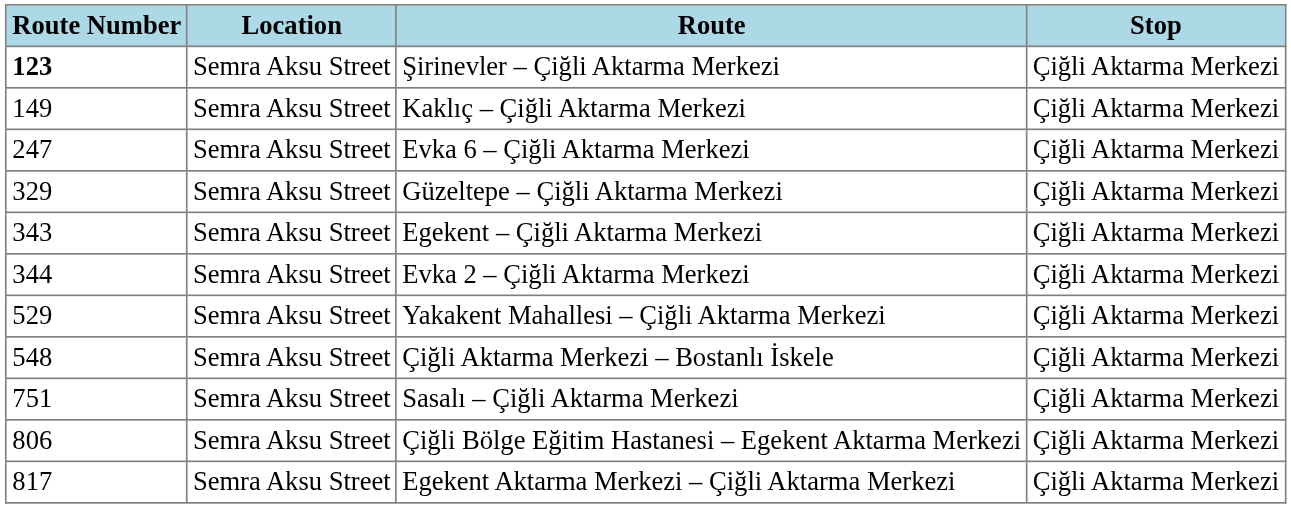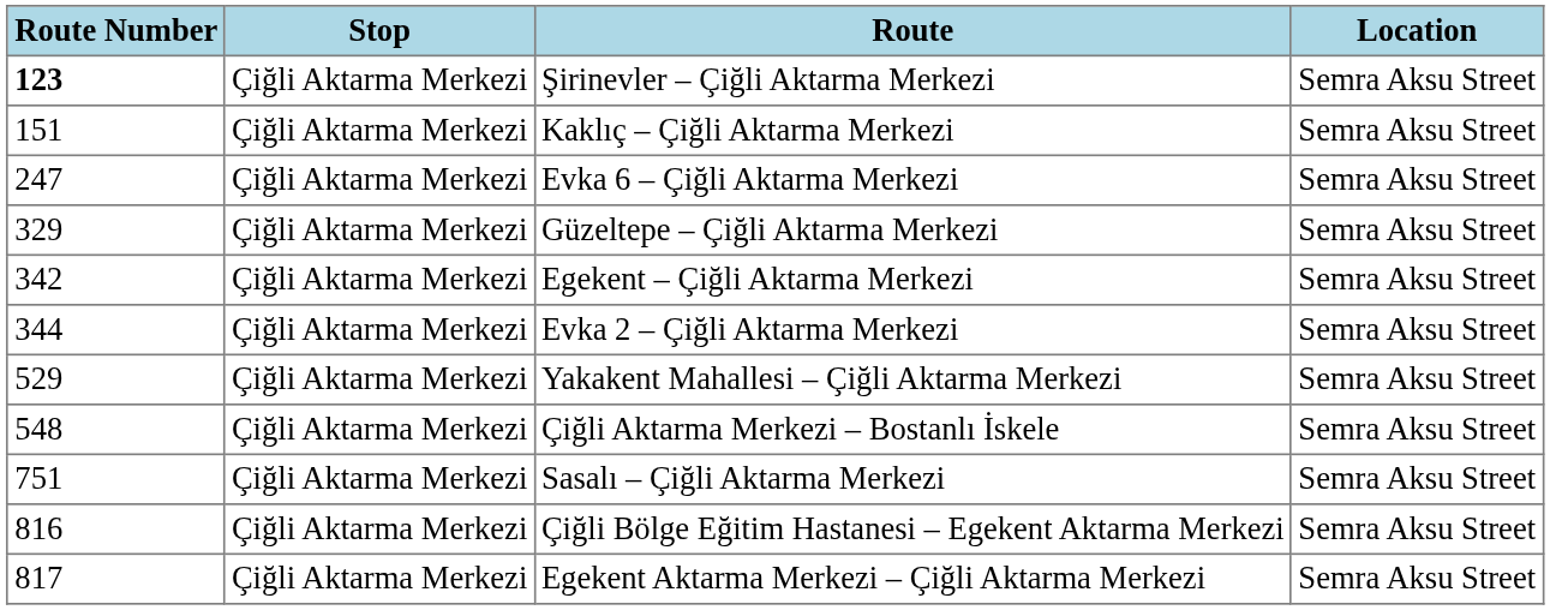columns swapped: Stop <-> Location
Kaklıç – Çiğli Aktarma Merkezi | Route Number: 149 -> 151
Egekent – Çiğli Aktarma Merkezi | Route Number: 343 -> 342
Çiğli Bölge Eğitim Hastanesi – Egekent Aktarma Merkezi | Route Number: 806 -> 816
